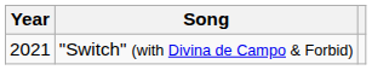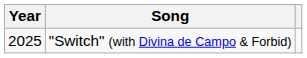"Switch" (with Divina de Campo & Forbid) | Year: 2021 -> 2025
